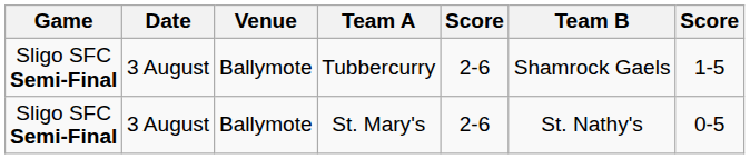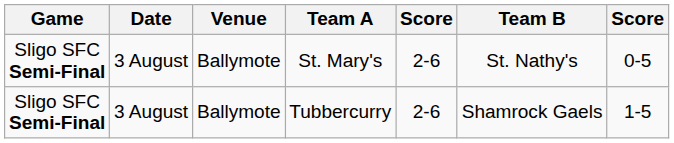rows swapped: St. Mary's <-> Tubbercurry
